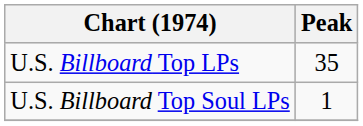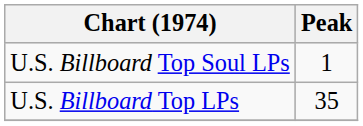rows swapped: U.S. Billboard Top LPs <-> U.S. Billboard Top Soul LPs
